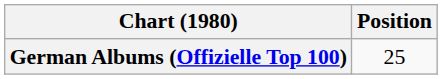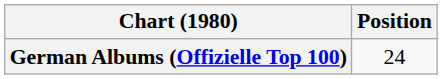German Albums (Offizielle Top 100) | Position: 25 -> 24
